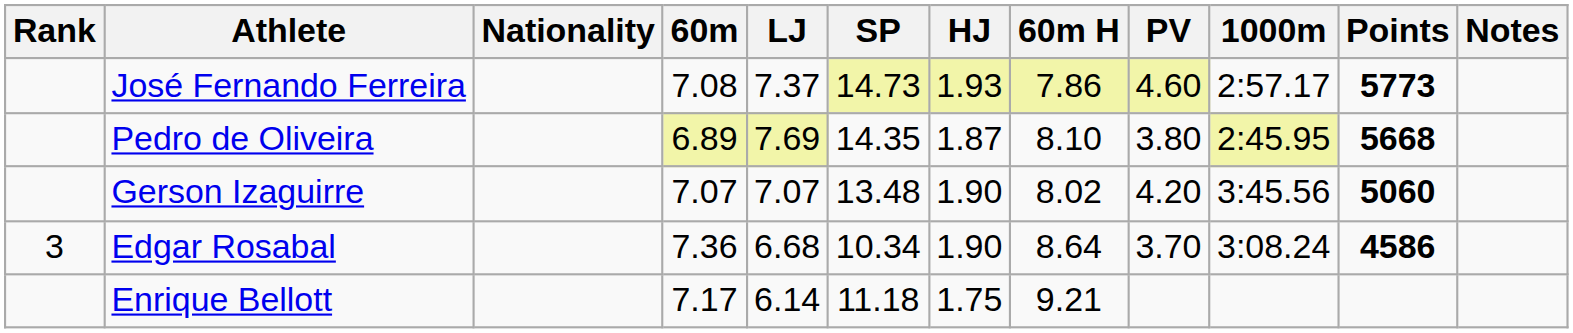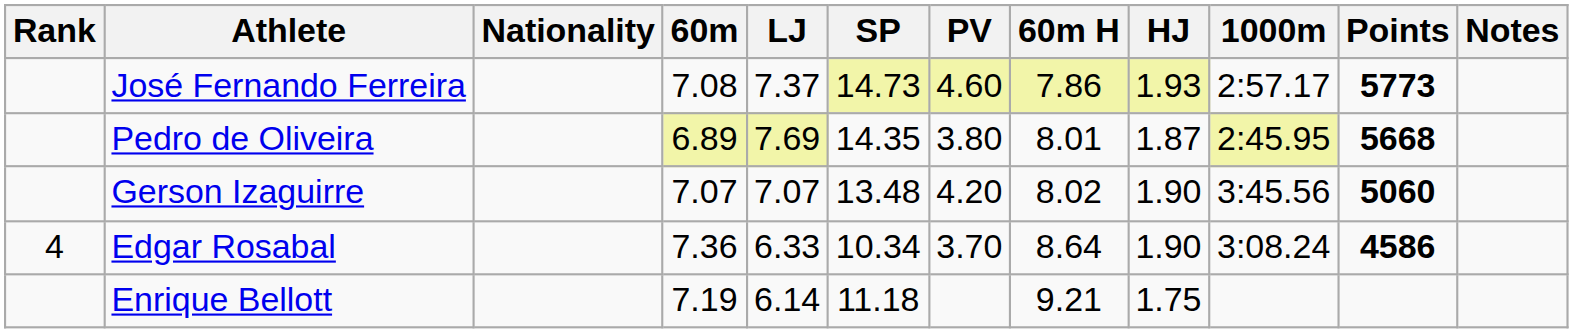columns swapped: HJ <-> PV
Pedro de Oliveira | 60m H: 8.10 -> 8.01
Edgar Rosabal | Rank: 3 -> 4
Edgar Rosabal | LJ: 6.68 -> 6.33
Enrique Bellott | 60m: 7.17 -> 7.19
